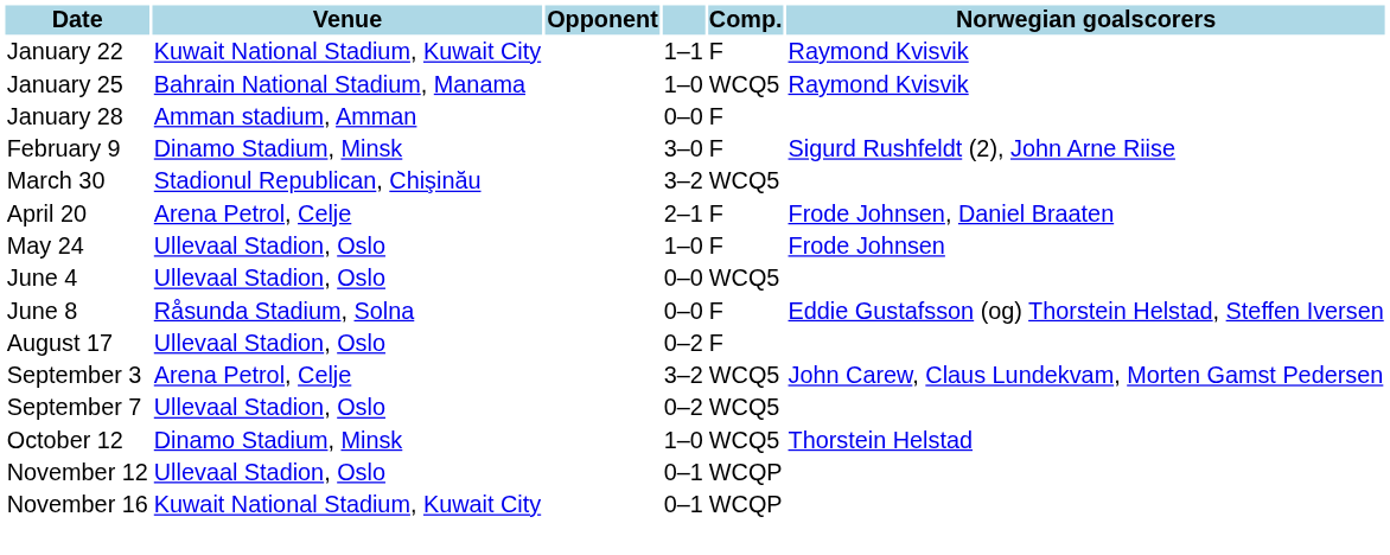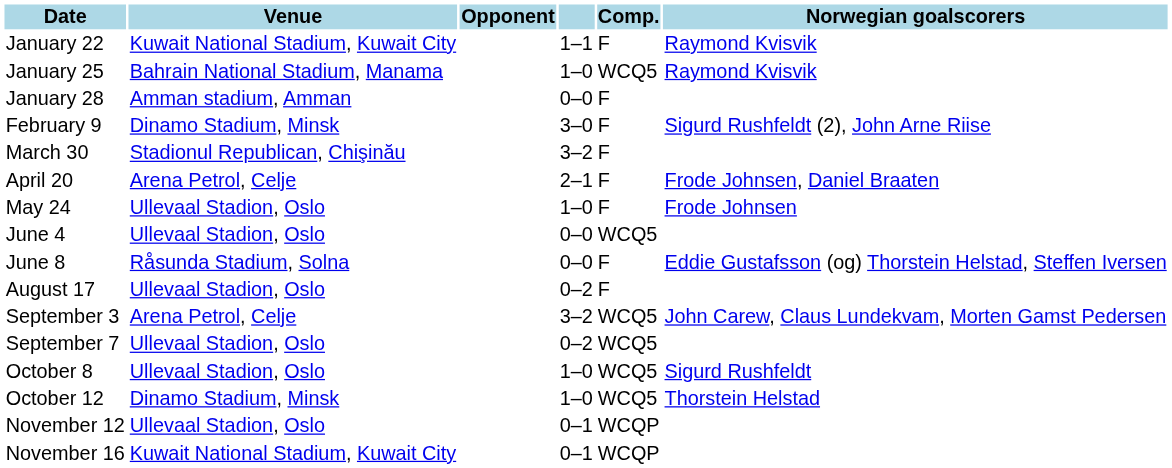March 30 | Comp.: WCQ5 -> F
+ row: October 8 | Ullevaal Stadion, Oslo | 1–0 | WCQ5 | Sigurd Rushfeldt
